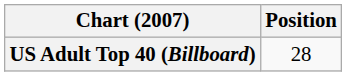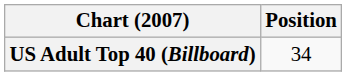US Adult Top 40 (Billboard) | Position: 28 -> 34
